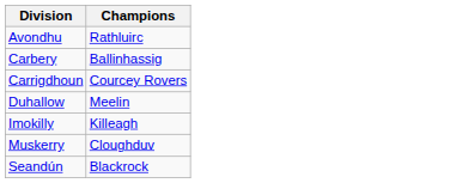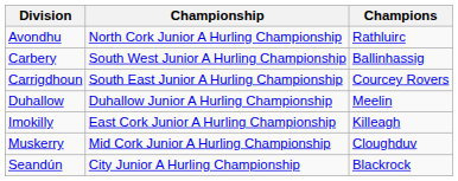+ column: Championship | North Cork Junior A Hurling Championship | South West Junior A Hurling Championship | South East Junior A Hurling Championship | Duhallow Junior A Hurling Championship | East Cork Junior A Hurling Championship | Mid Cork Junior A Hurling Championship | City Junior A Hurling Championship
